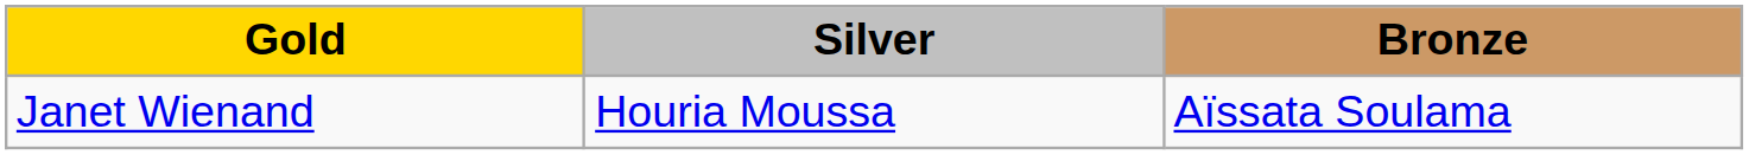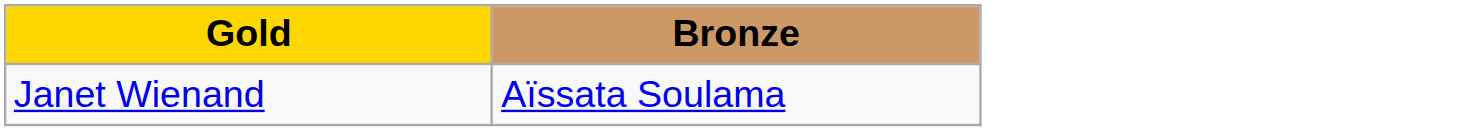- column: Silver | Houria Moussa
